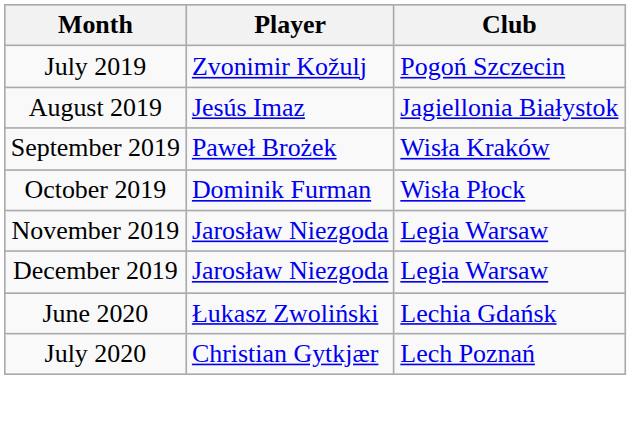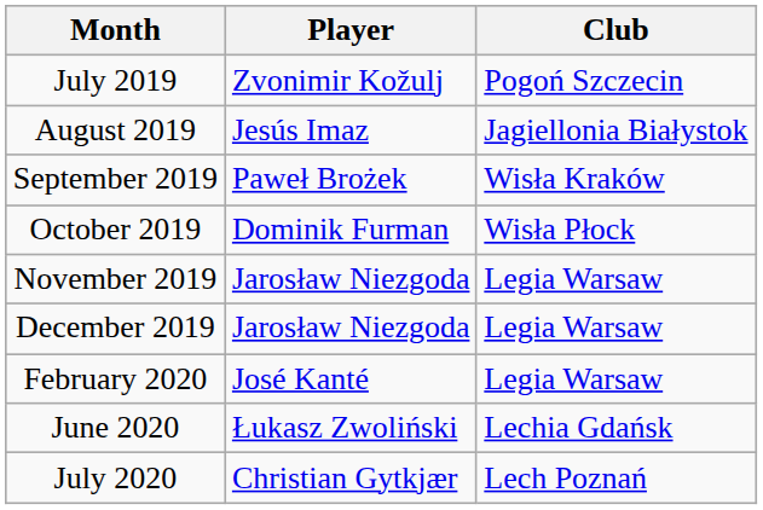+ row: February 2020 | José Kanté | Legia Warsaw
